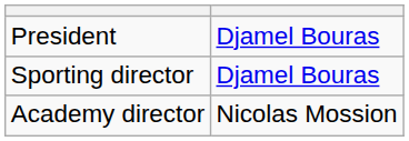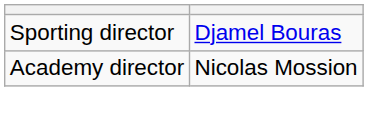- row: President | Djamel Bouras
